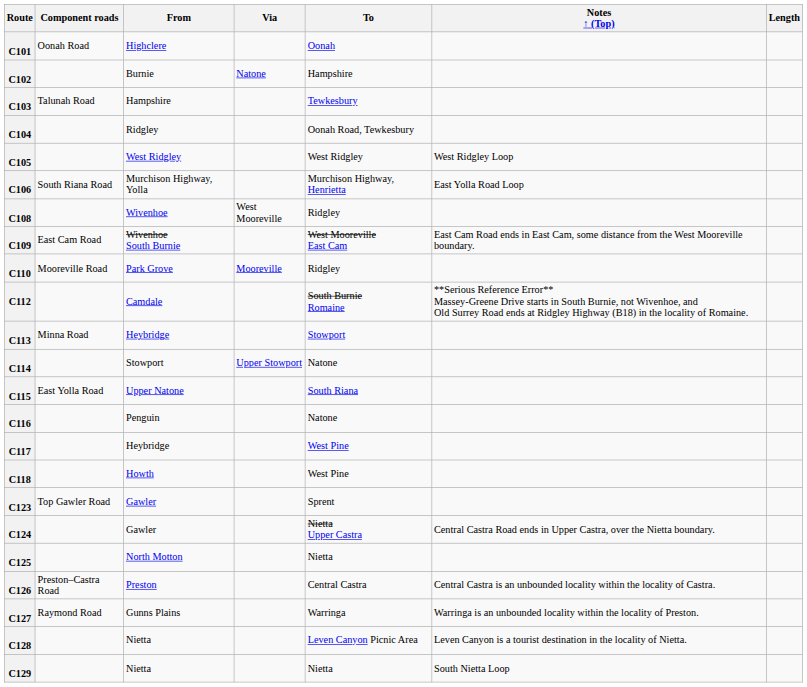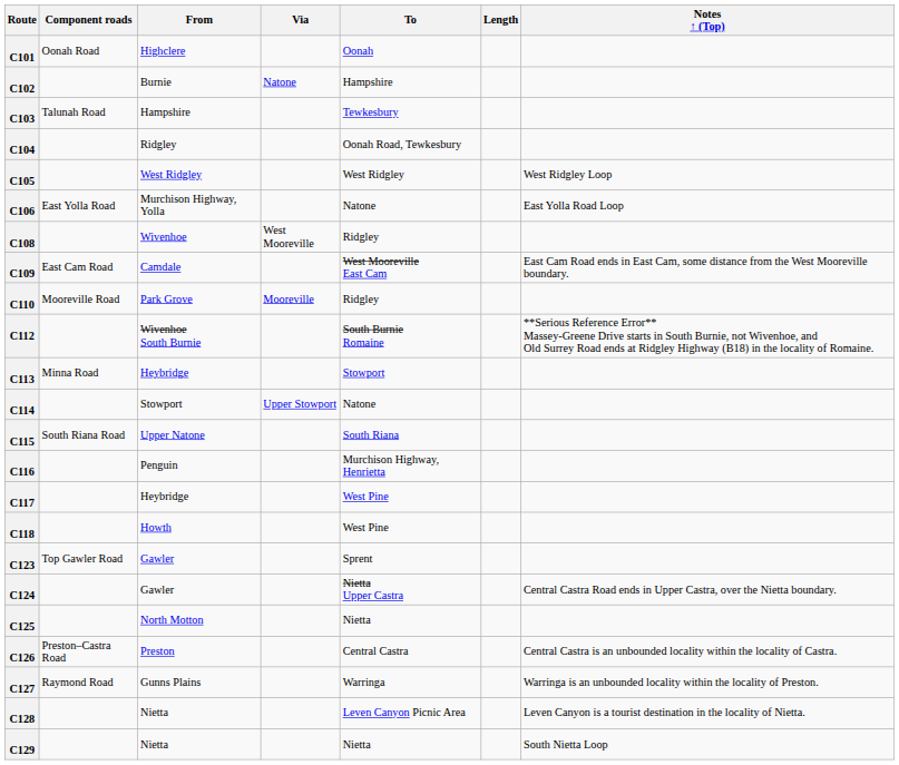columns swapped: Length <-> Notes ↑ (Top)
C106 | Component roads: South Riana Road -> East Yolla Road
C106 | To: Murchison Highway, Henrietta -> Natone
C109 | From: Wivenhoe South Burnie -> Camdale
C112 | From: Camdale -> Wivenhoe South Burnie
C115 | Component roads: East Yolla Road -> South Riana Road
C116 | To: Natone -> Murchison Highway, Henrietta
